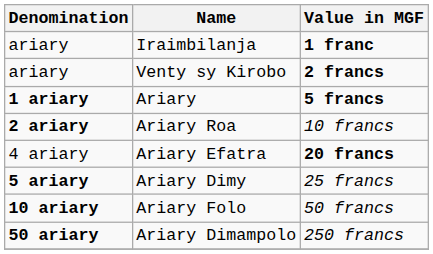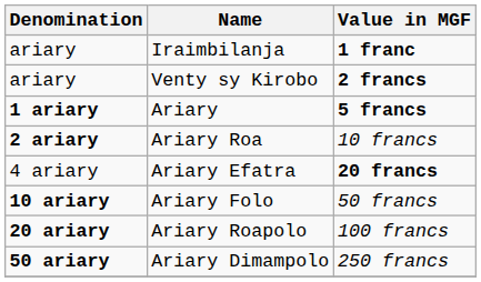- row: 5 ariary | Ariary Dimy | 25 francs
+ row: 20 ariary | Ariary Roapolo | 100 francs
